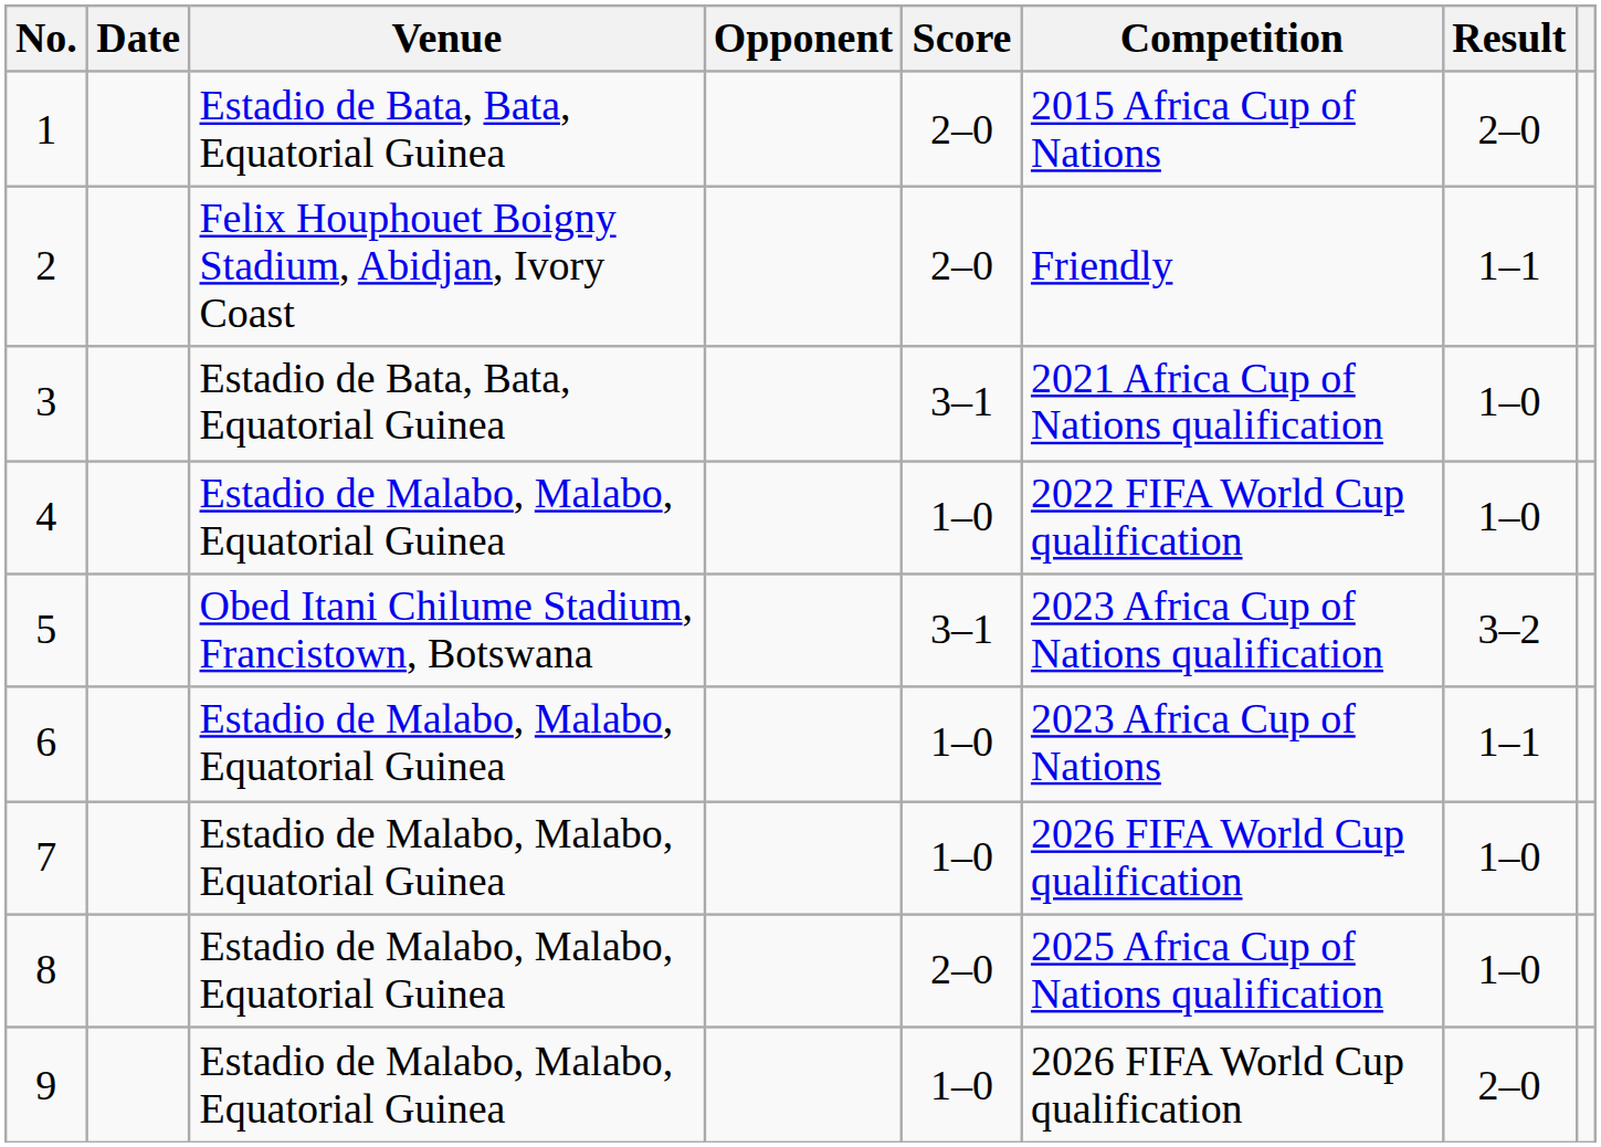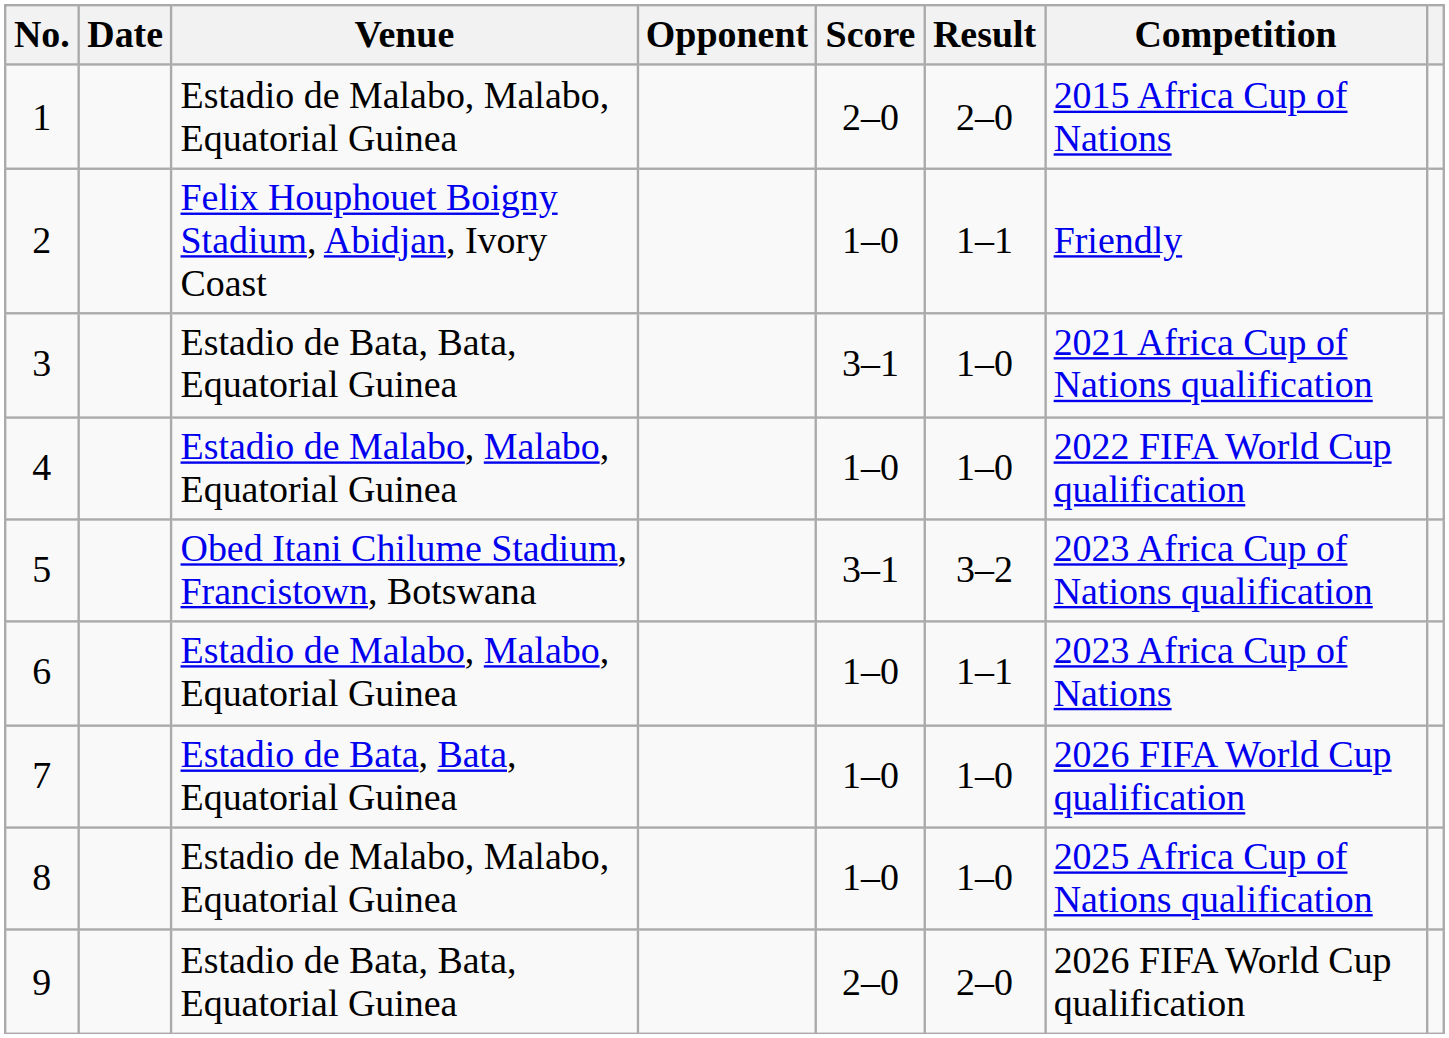columns swapped: Result <-> Competition
1 | Venue: Estadio de Bata, Bata, Equatorial Guinea -> Estadio de Malabo, Malabo, Equatorial Guinea
2 | Score: 2–0 -> 1–0
7 | Venue: Estadio de Malabo, Malabo, Equatorial Guinea -> Estadio de Bata, Bata, Equatorial Guinea
8 | Score: 2–0 -> 1–0
9 | Venue: Estadio de Malabo, Malabo, Equatorial Guinea -> Estadio de Bata, Bata, Equatorial Guinea
9 | Score: 1–0 -> 2–0
